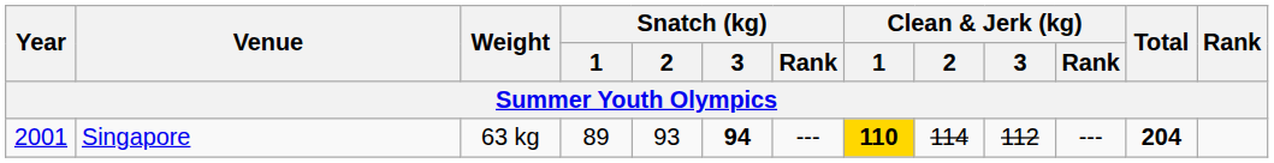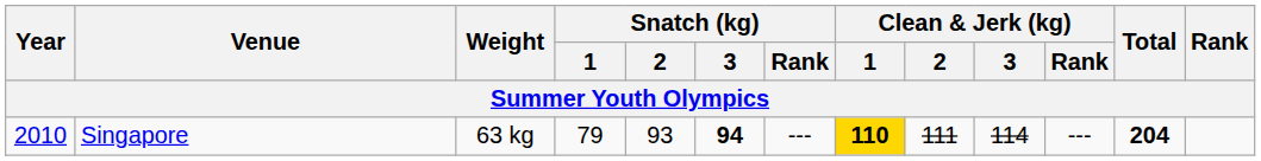Singapore | Year: 2001 -> 2010
Singapore | Snatch (kg) / 1: 89 -> 79
Singapore | Clean & Jerk (kg) / 2: 114 -> 111
Singapore | Clean & Jerk (kg) / 3: 112 -> 114
